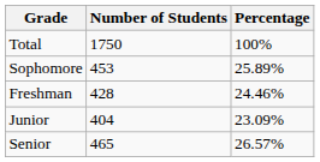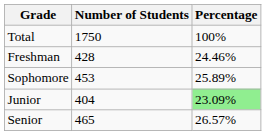rows swapped: Freshman <-> Sophomore
Junior | Percentage: no background -> lightgreen background
